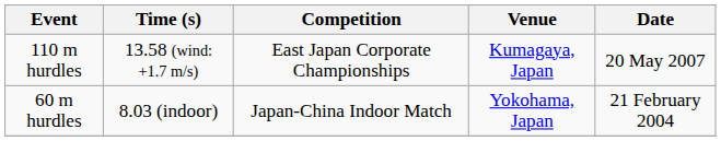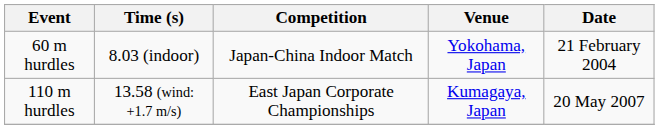rows swapped: 110 m hurdles <-> 60 m hurdles
